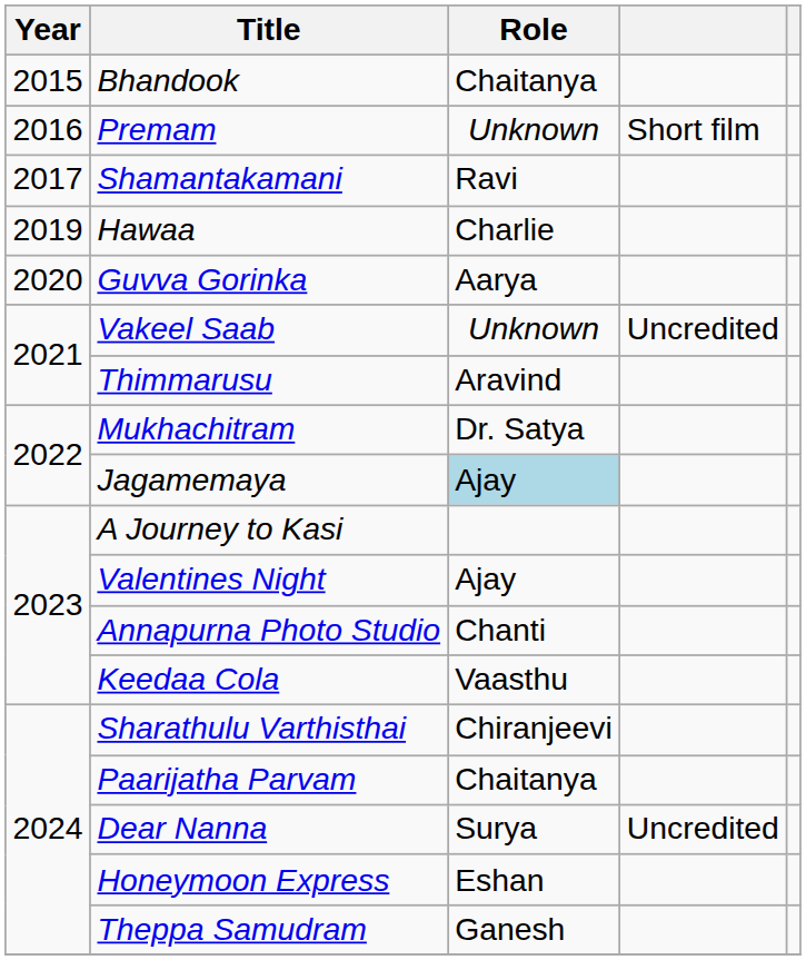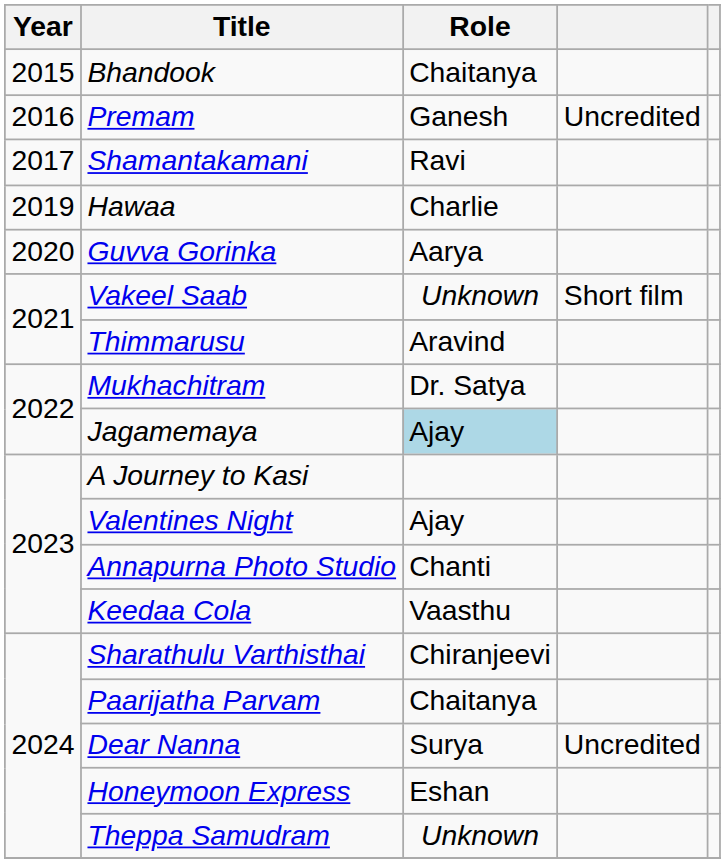Premam | Role: Unknown -> Ganesh
Premam | column 4: Short film -> Uncredited
Vakeel Saab | column 4: Uncredited -> Short film
Theppa Samudram | Role: Ganesh -> Unknown
